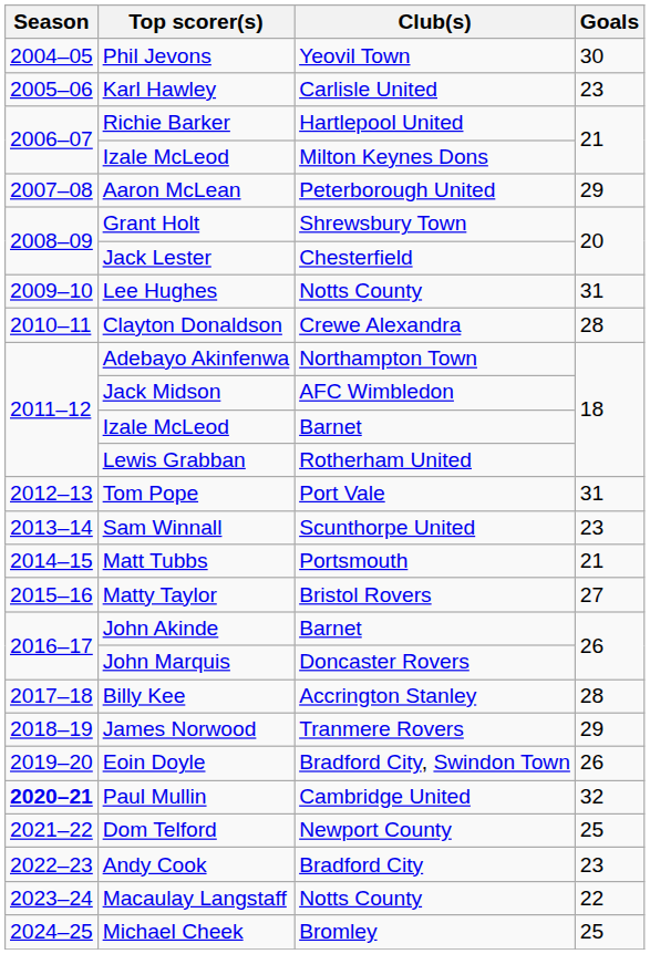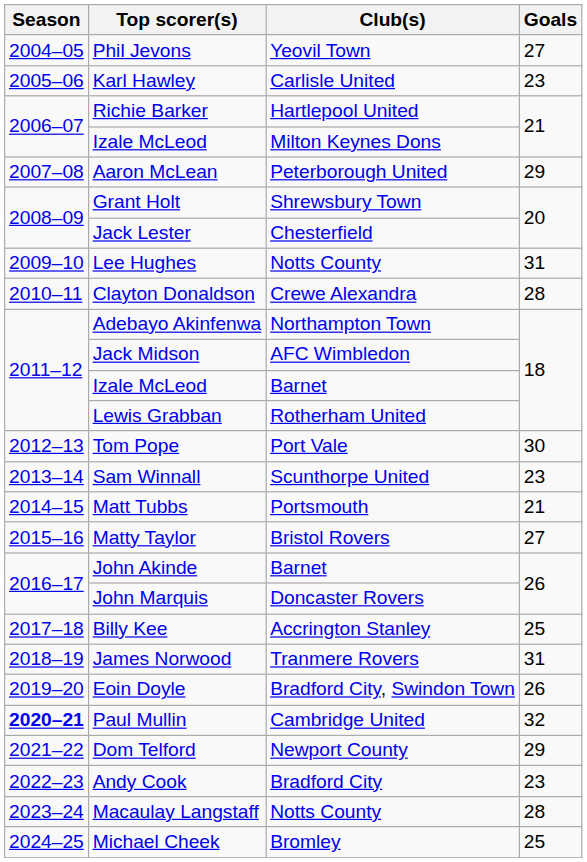Phil Jevons | Goals: 30 -> 27
Tom Pope | Goals: 31 -> 30
Billy Kee | Goals: 28 -> 25
James Norwood | Goals: 29 -> 31
Dom Telford | Goals: 25 -> 29
Macaulay Langstaff | Goals: 22 -> 28
